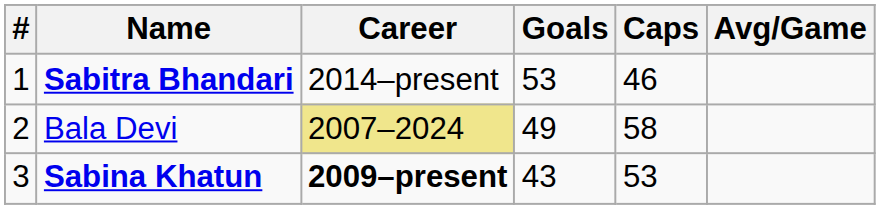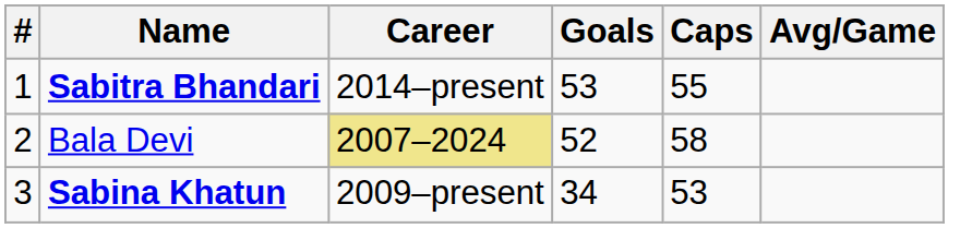Sabitra Bhandari | Caps: 46 -> 55
Bala Devi | Goals: 49 -> 52
Sabina Khatun | Career: bold -> normal
Sabina Khatun | Goals: 43 -> 34
